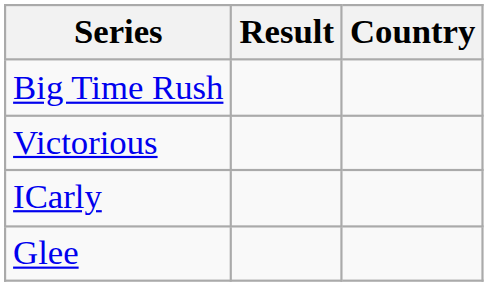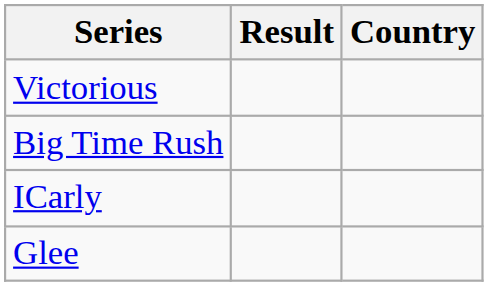rows swapped: Victorious <-> Big Time Rush
